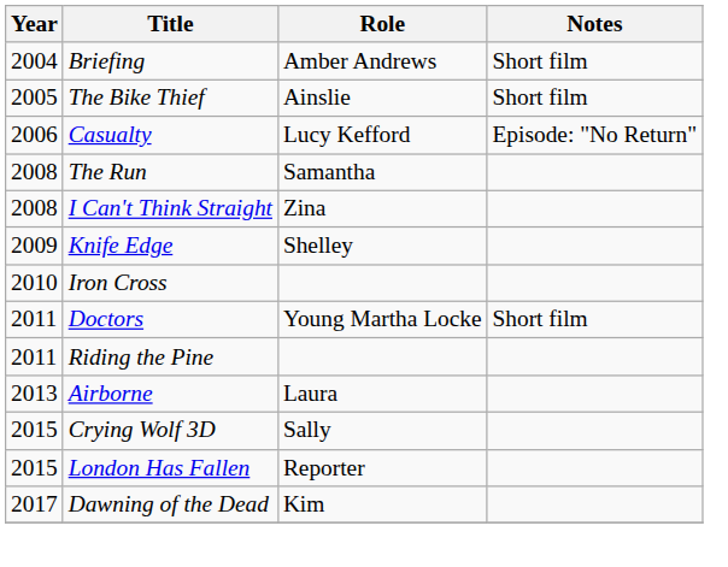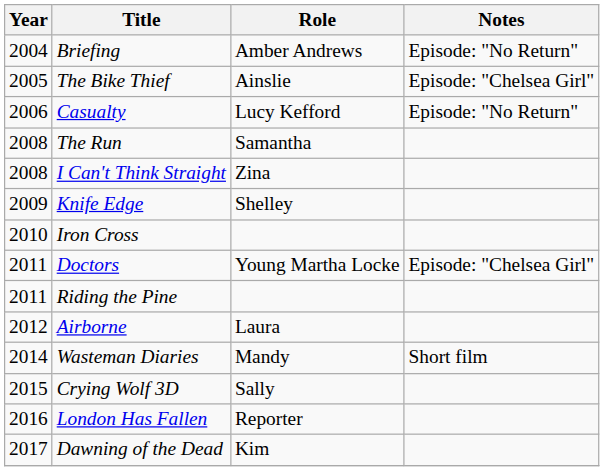Briefing | Notes: Short film -> Episode: "No Return"
The Bike Thief | Notes: Short film -> Episode: "Chelsea Girl"
Doctors | Notes: Short film -> Episode: "Chelsea Girl"
Airborne | Year: 2013 -> 2012
+ row: 2014 | Wasteman Diaries | Mandy | Short film
London Has Fallen | Year: 2015 -> 2016
